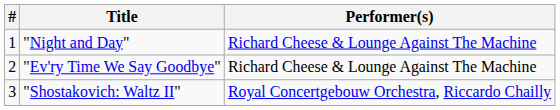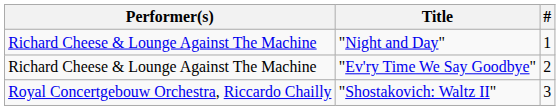columns swapped: # <-> Performer(s)
